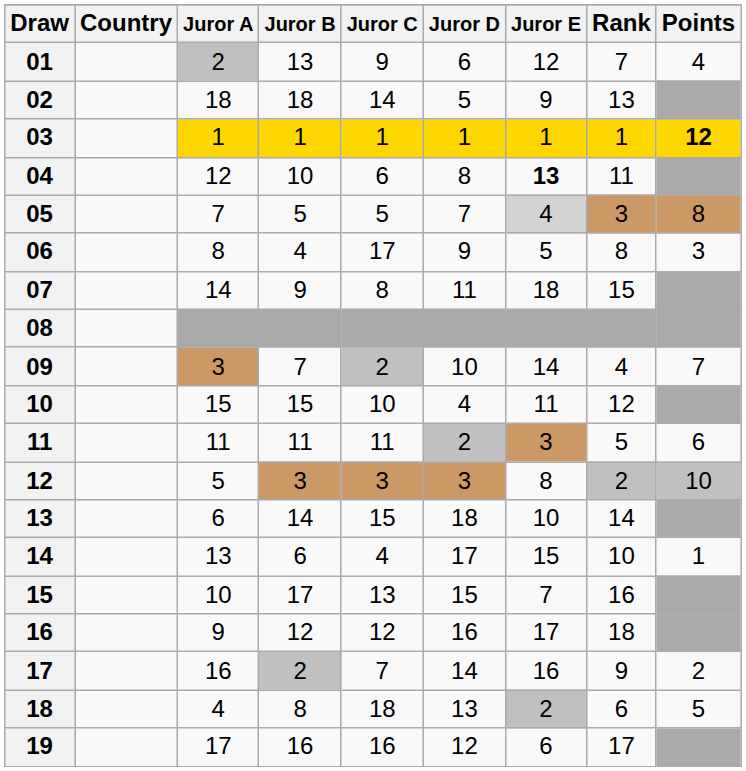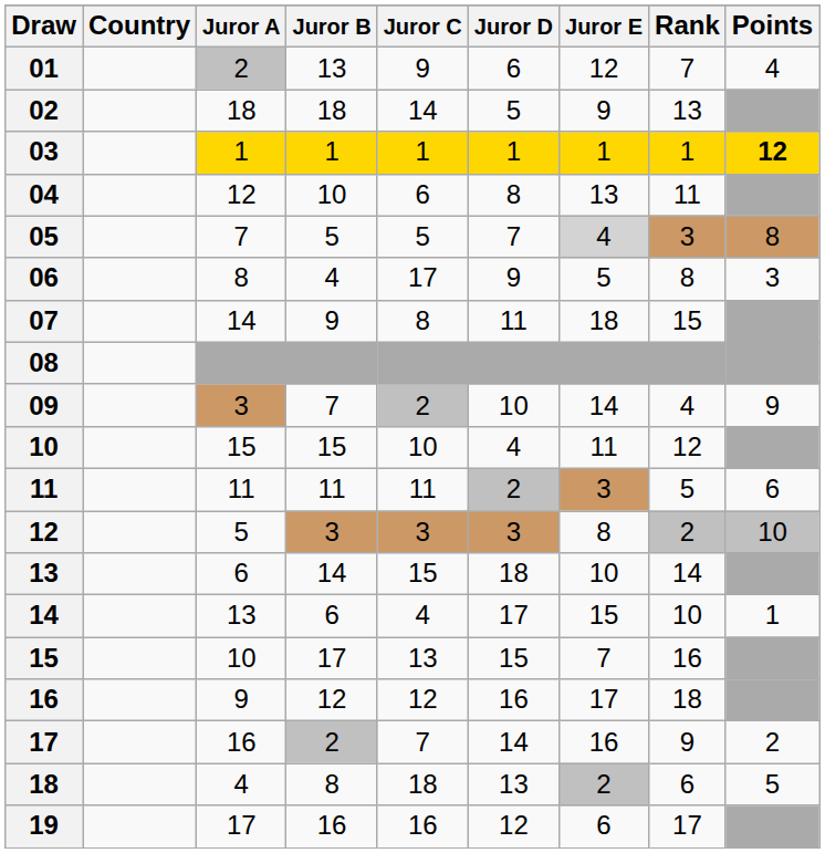04 | Juror E: bold -> normal
09 | Points: 7 -> 9
